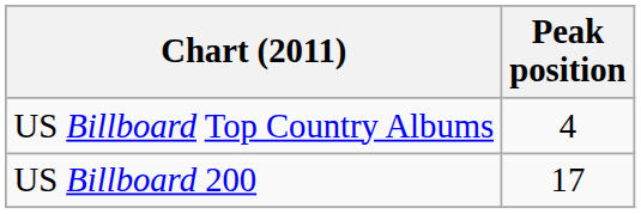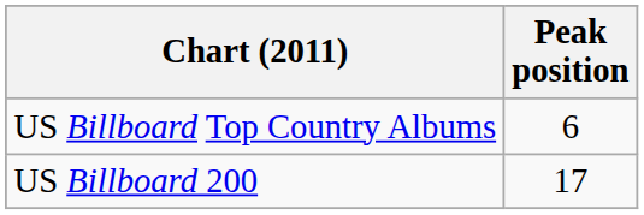US Billboard Top Country Albums | Peak position: 4 -> 6
